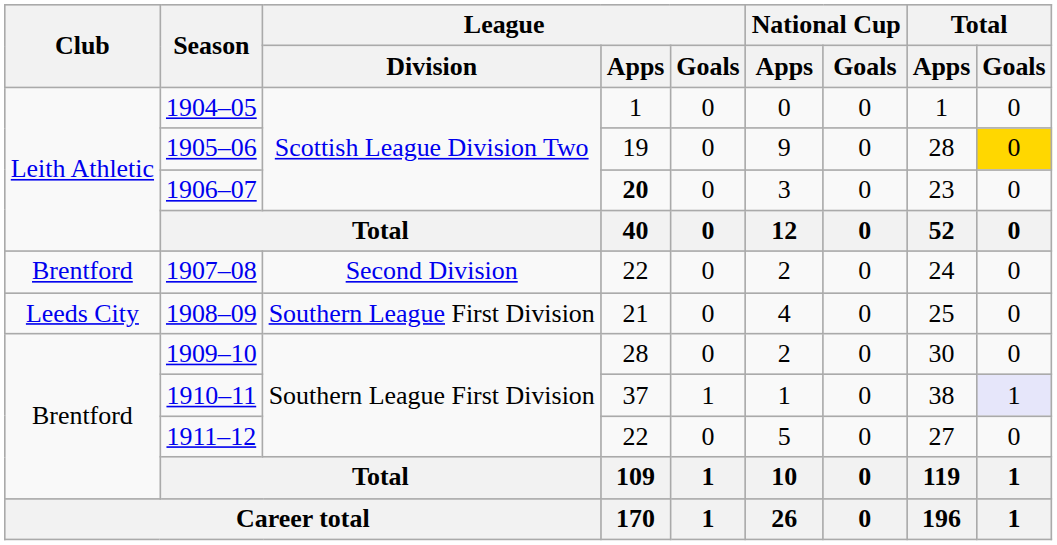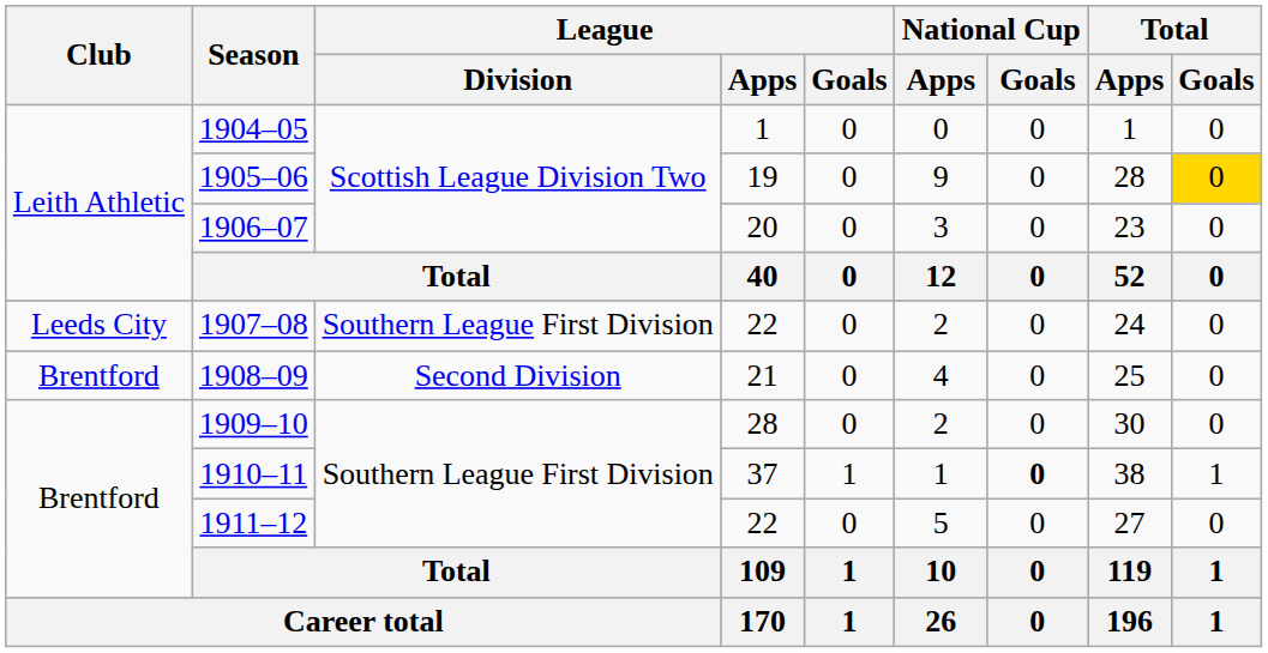1906–07 | League / Apps: bold -> normal
1907–08 | Club: Brentford -> Leeds City
1907–08 | League / Division: Second Division -> Southern League First Division
1908–09 | Club: Leeds City -> Brentford
1908–09 | League / Division: Southern League First Division -> Second Division
1910–11 | National Cup / Goals: normal -> bold
1910–11 | Total / Goals: lavender background -> no background
